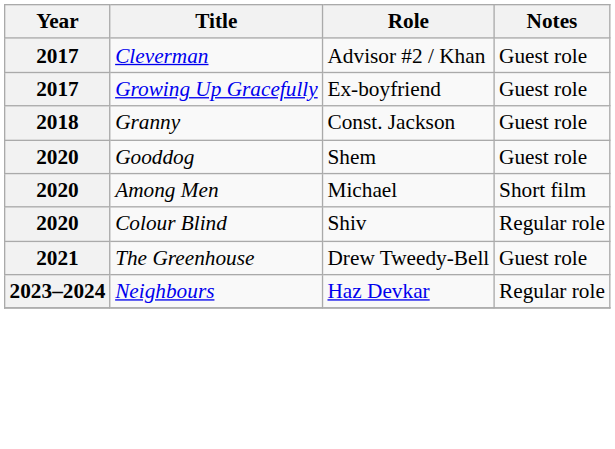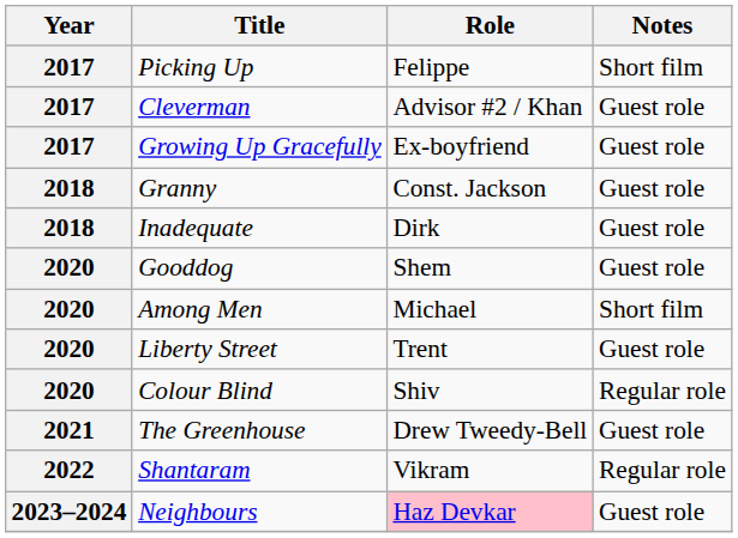+ row: 2017 | Picking Up | Felippe | Short film
+ row: 2018 | Inadequate | Dirk | Guest role
+ row: 2020 | Liberty Street | Trent | Guest role
+ row: 2022 | Shantaram | Vikram | Regular role
Neighbours | Role: no background -> pink background
Neighbours | Notes: Regular role -> Guest role
